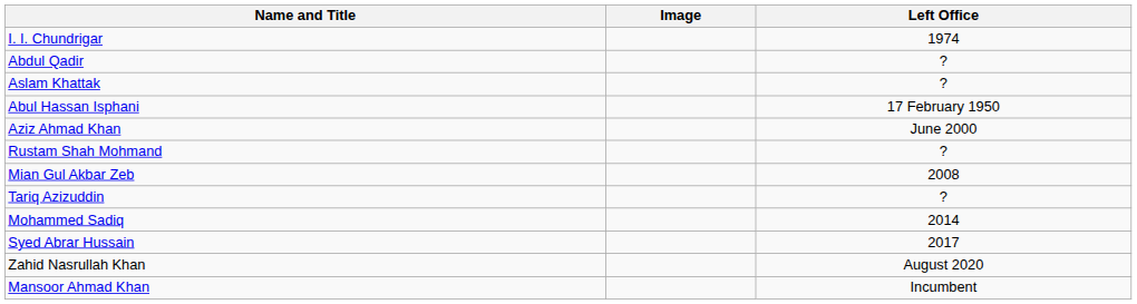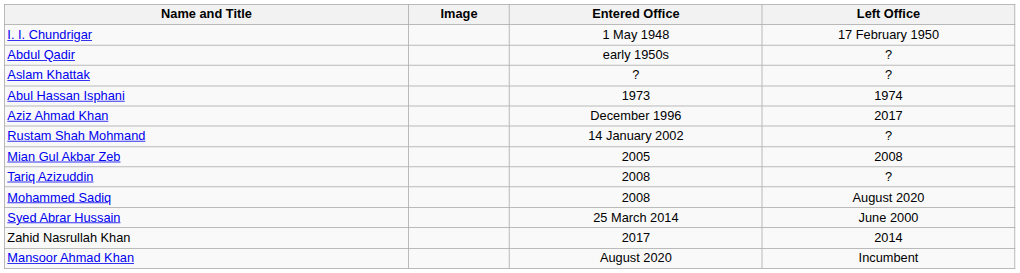+ column: Entered Office | 1 May 1948 | early 1950s | ? | 1973 | December 1996 | 14 January 2002 | 2005 | 2008 | 2008 | 25 March 2014 | 2017 | August 2020
I. I. Chundrigar | Left Office: 1974 -> 17 February 1950
Abul Hassan Isphani | Left Office: 17 February 1950 -> 1974
Aziz Ahmad Khan | Left Office: June 2000 -> 2017
Mohammed Sadiq | Left Office: 2014 -> August 2020
Syed Abrar Hussain | Left Office: 2017 -> June 2000
Zahid Nasrullah Khan | Left Office: August 2020 -> 2014
